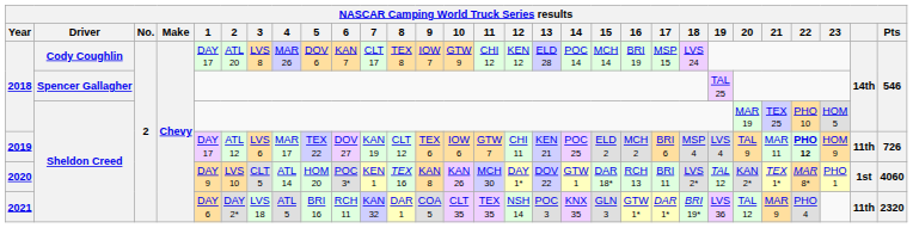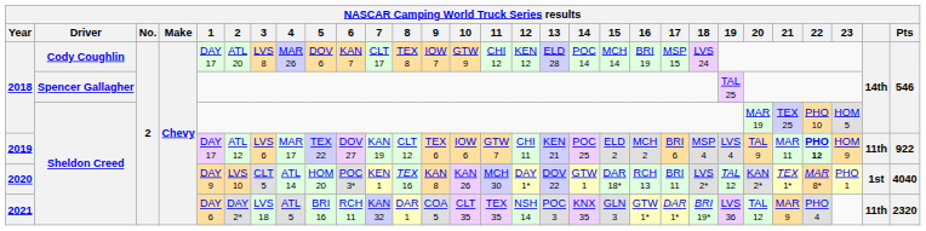2019 | Pts: 726 -> 922
2020 | Pts: 4060 -> 4040
